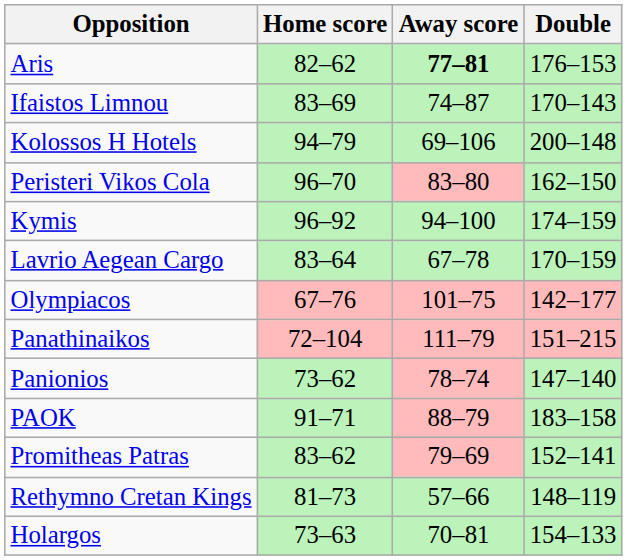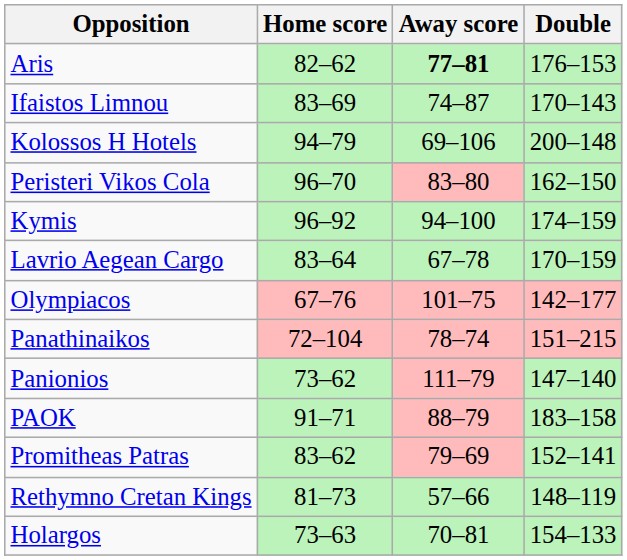Panathinaikos | Away score: 111–79 -> 78–74
Panionios | Away score: 78–74 -> 111–79
